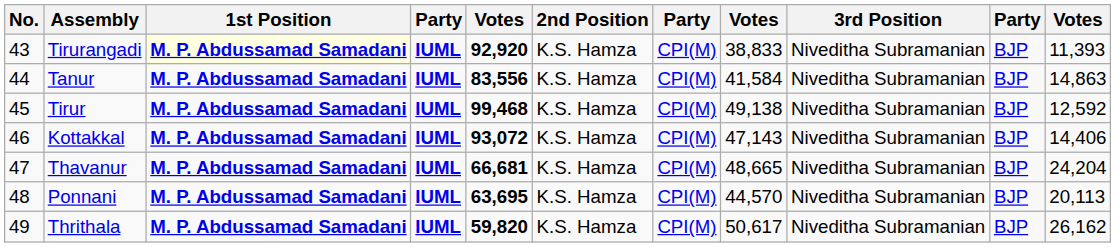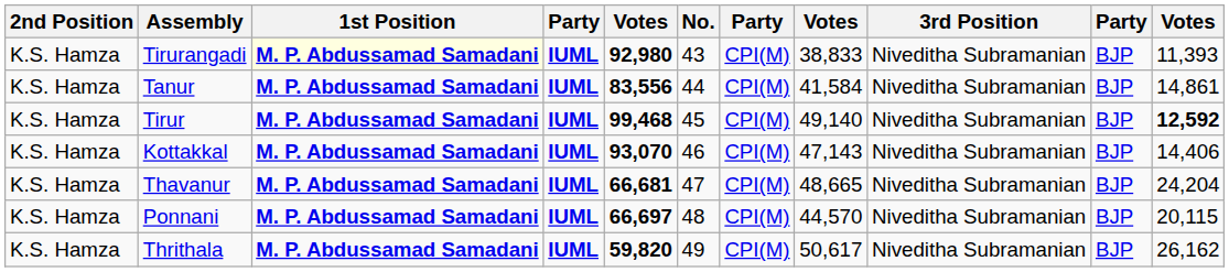columns swapped: No. <-> 2nd Position
Tirurangadi | column 5: 92,920 -> 92,980
Tanur | column 11: 14,863 -> 14,861
Tirur | column 8: 49,138 -> 49,140
Tirur | column 11: normal -> bold
Kottakkal | column 5: 93,072 -> 93,070
Ponnani | column 5: 63,695 -> 66,697
Ponnani | column 11: 20,113 -> 20,115
